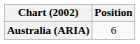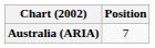Australia (ARIA) | Position: 6 -> 7
